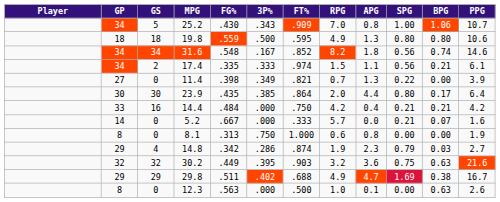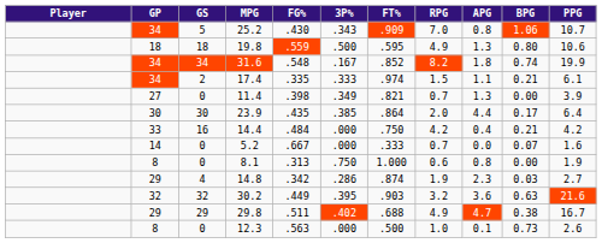- column: SPG | 1.00 | 0.80 | 0.56 | 0.56 | 0.22 | 0.80 | 0.21 | 0.21 | 0.00 | 0.79 | 0.75 | 1.69 | 0.00
31.6 | PPG: 14.6 -> 19.9
5.2 | RPG: 5.7 -> 0.7
12.3 | BPG: 0.63 -> 0.73
